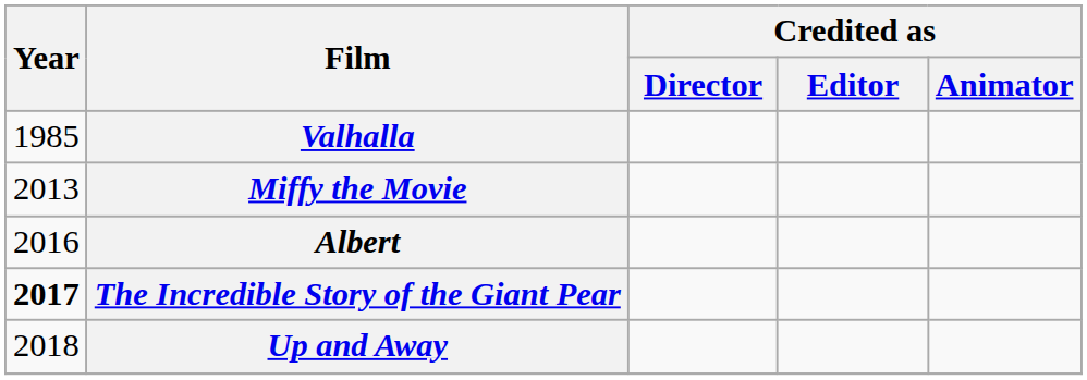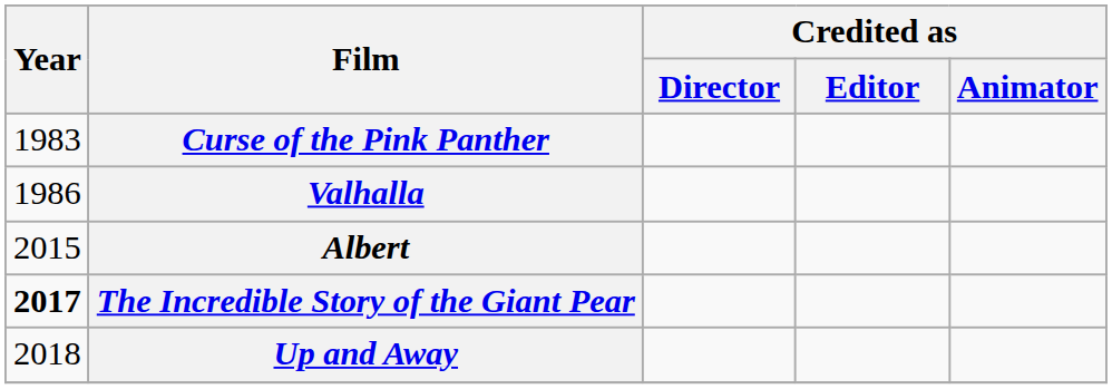+ row: 1983 | Curse of the Pink Panther
Valhalla | Year: 1985 -> 1986
- row: 2013 | Miffy the Movie
Albert | Year: 2016 -> 2015
